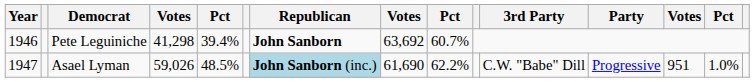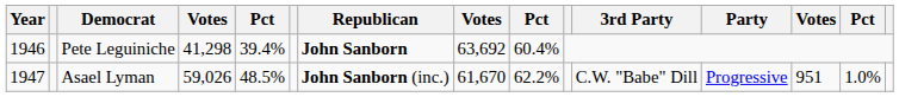Pete Leguiniche | column 9: 60.7% -> 60.4%
Asael Lyman | Republican: lightblue background -> no background
Asael Lyman | column 8: 61,690 -> 61,670
